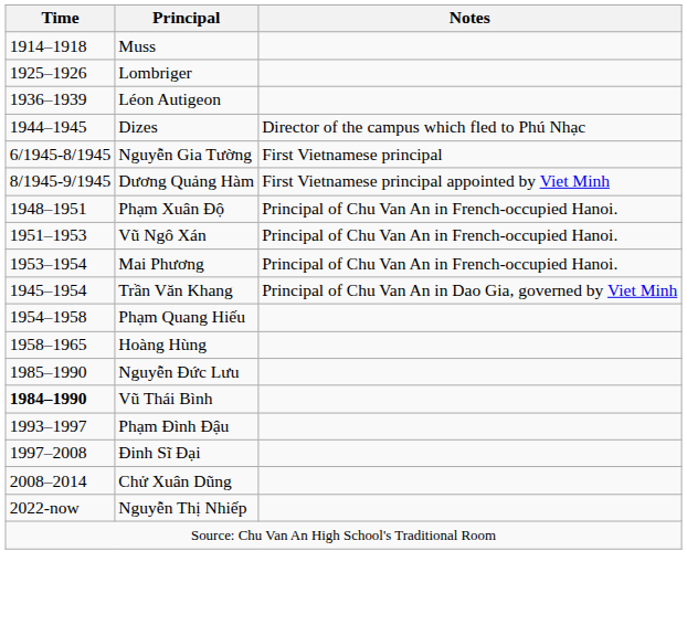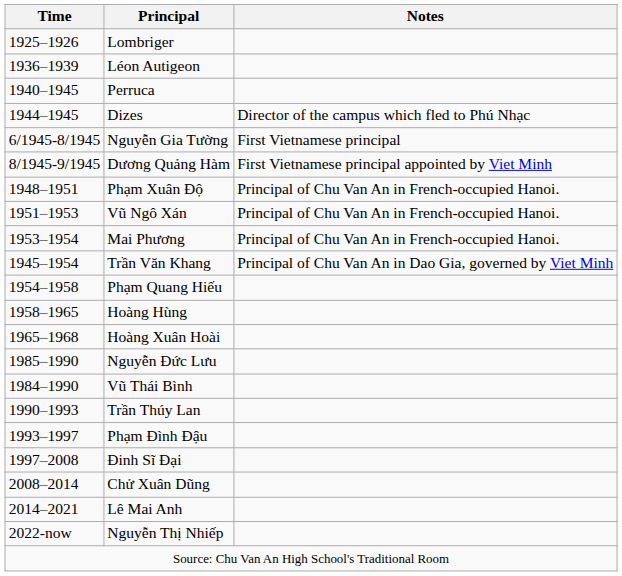- row: 1914–1918 | Muss
+ row: 1940–1945 | Perruca
+ row: 1965–1968 | Hoàng Xuân Hoài
Vũ Thái Bình | Time: bold -> normal
+ row: 1990–1993 | Trần Thúy Lan
+ row: 2014–2021 | Lê Mai Anh
